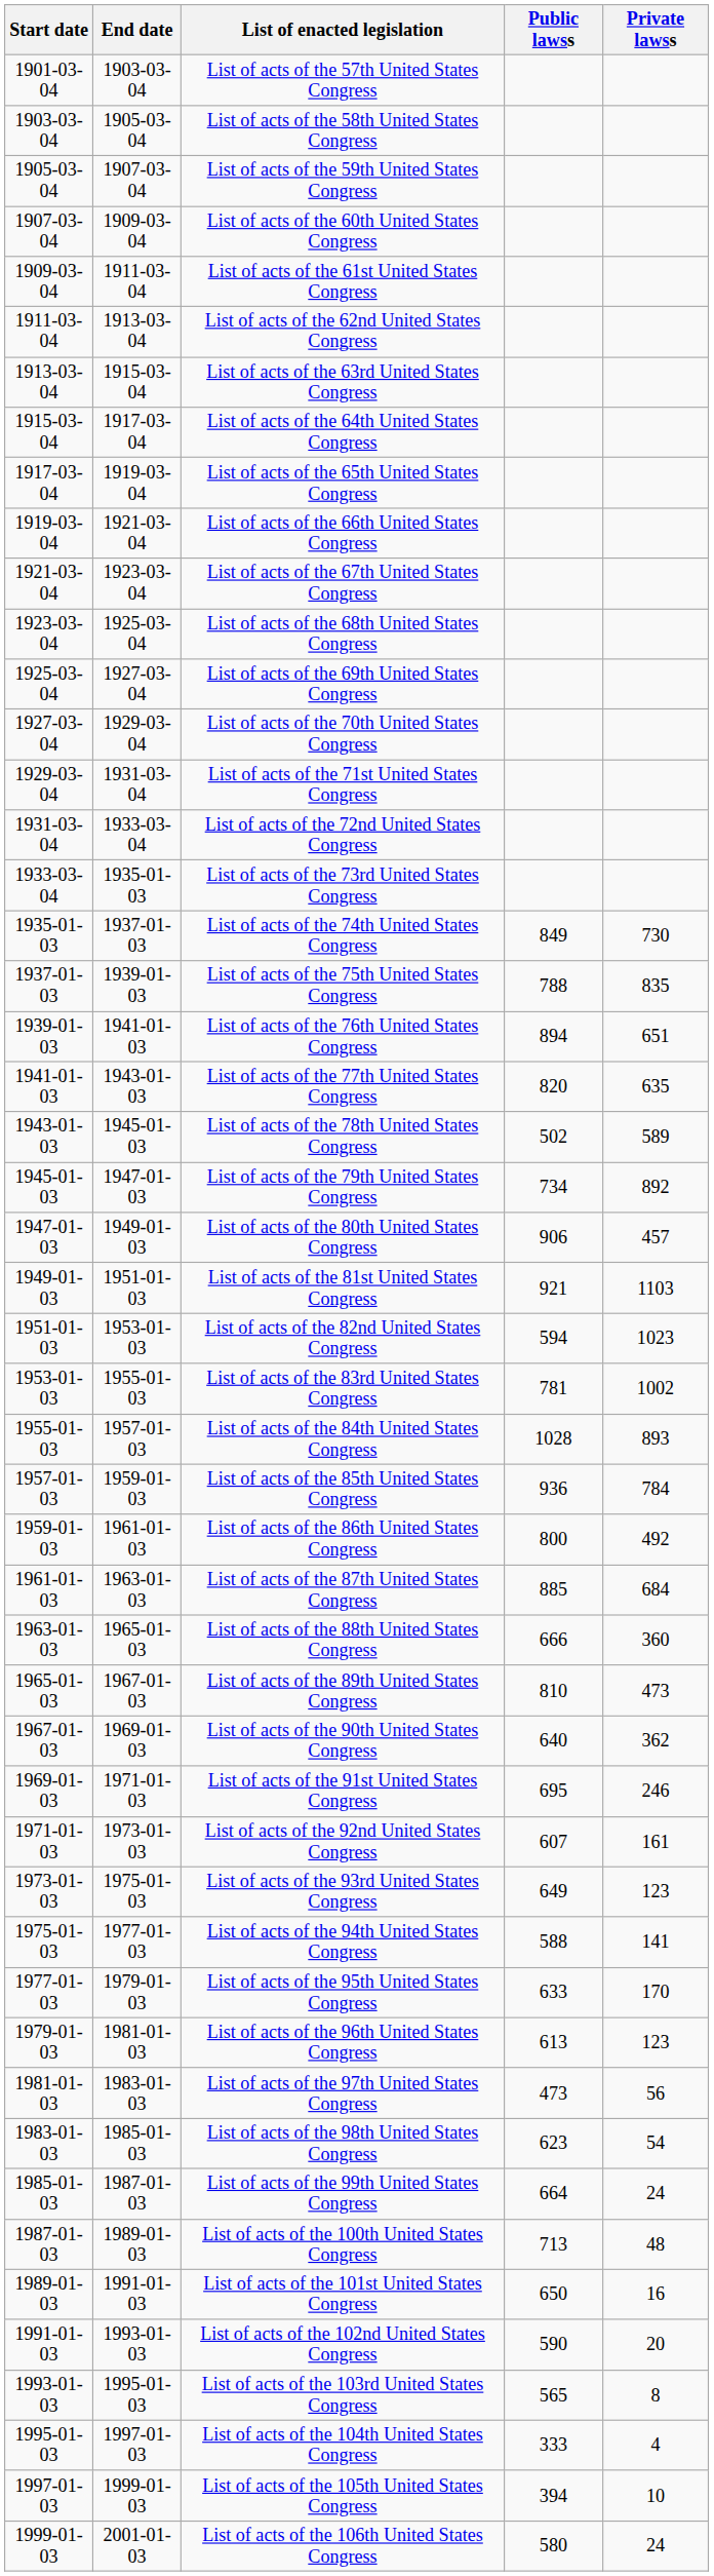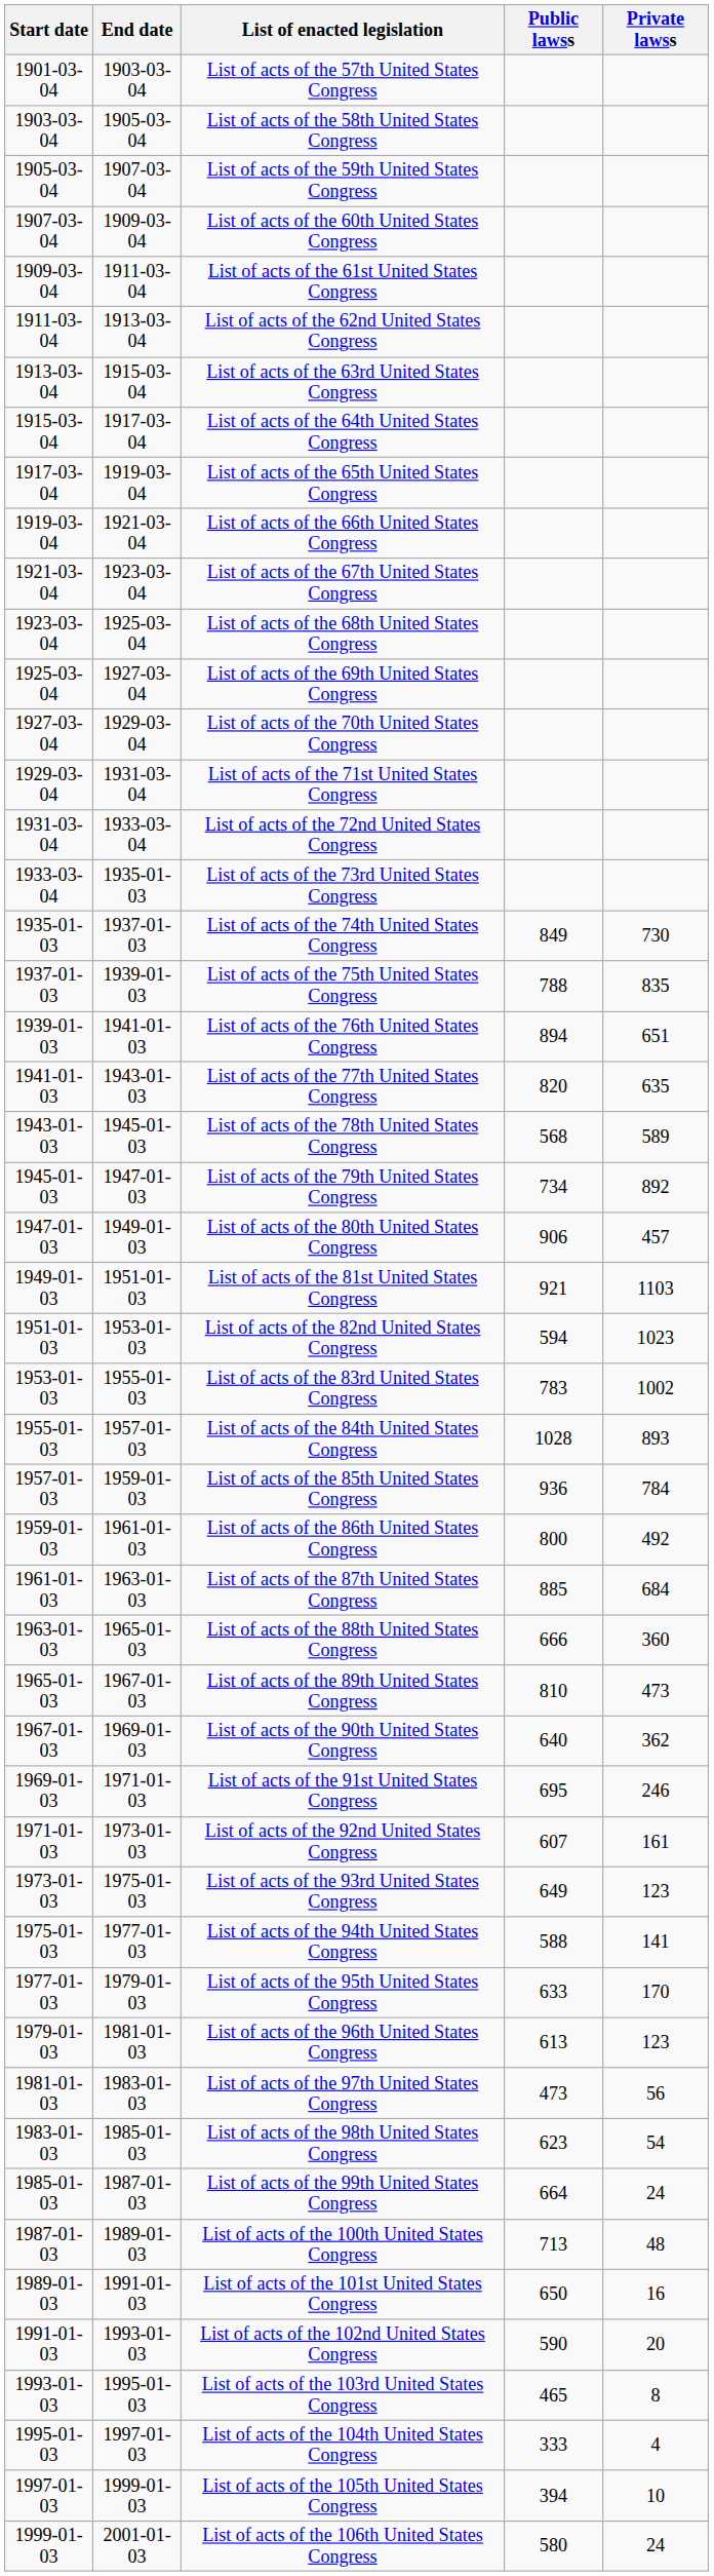List of acts of the 78th United States Congress | Public lawss: 502 -> 568
List of acts of the 83rd United States Congress | Public lawss: 781 -> 783
List of acts of the 103rd United States Congress | Public lawss: 565 -> 465
